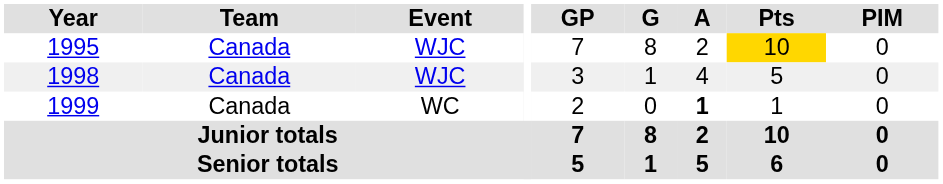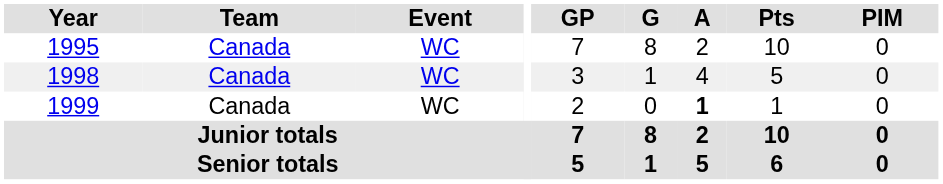1995 | Event: WJC -> WC
1995 | Pts: gold background -> no background
1998 | Event: WJC -> WC
